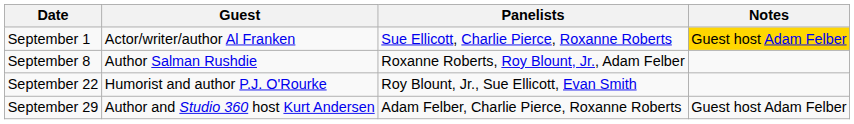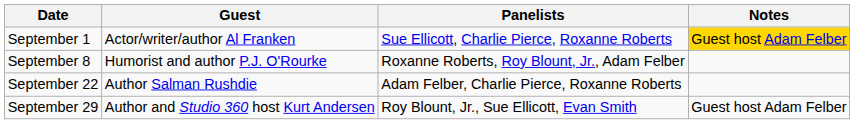September 8 | Guest: Author Salman Rushdie -> Humorist and author P.J. O'Rourke
September 22 | Guest: Humorist and author P.J. O'Rourke -> Author Salman Rushdie
September 22 | Panelists: Roy Blount, Jr., Sue Ellicott, Evan Smith -> Adam Felber, Charlie Pierce, Roxanne Roberts
September 29 | Panelists: Adam Felber, Charlie Pierce, Roxanne Roberts -> Roy Blount, Jr., Sue Ellicott, Evan Smith
